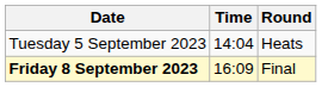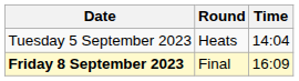columns swapped: Time <-> Round
